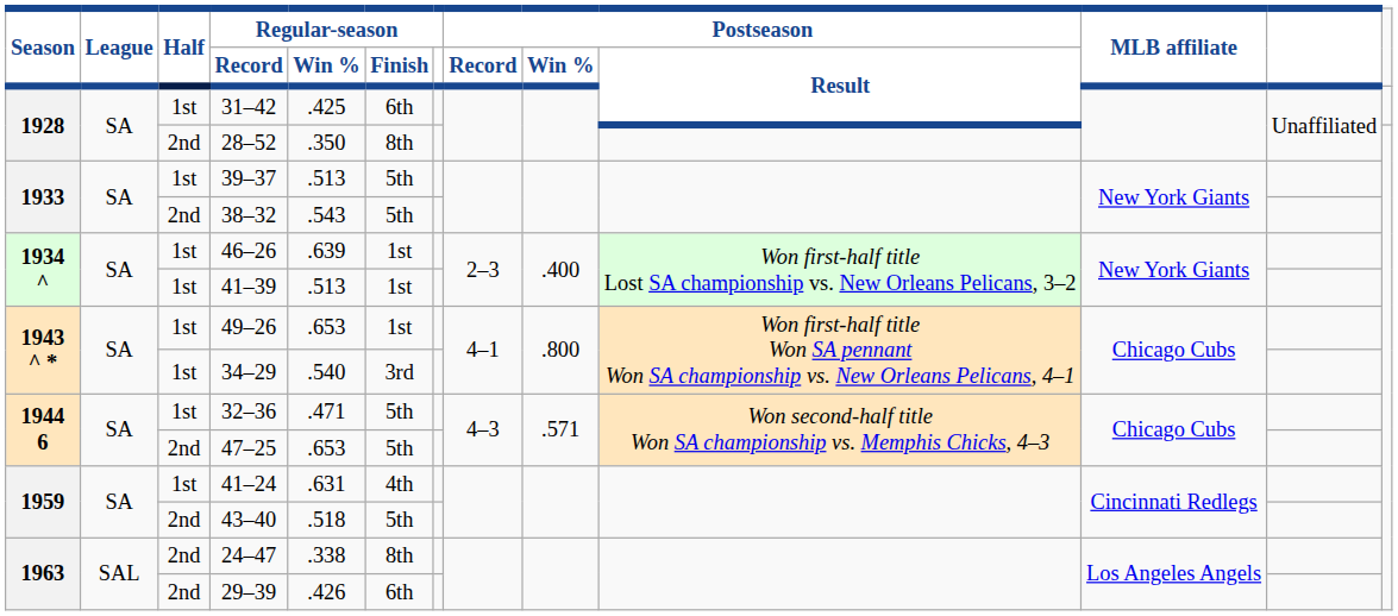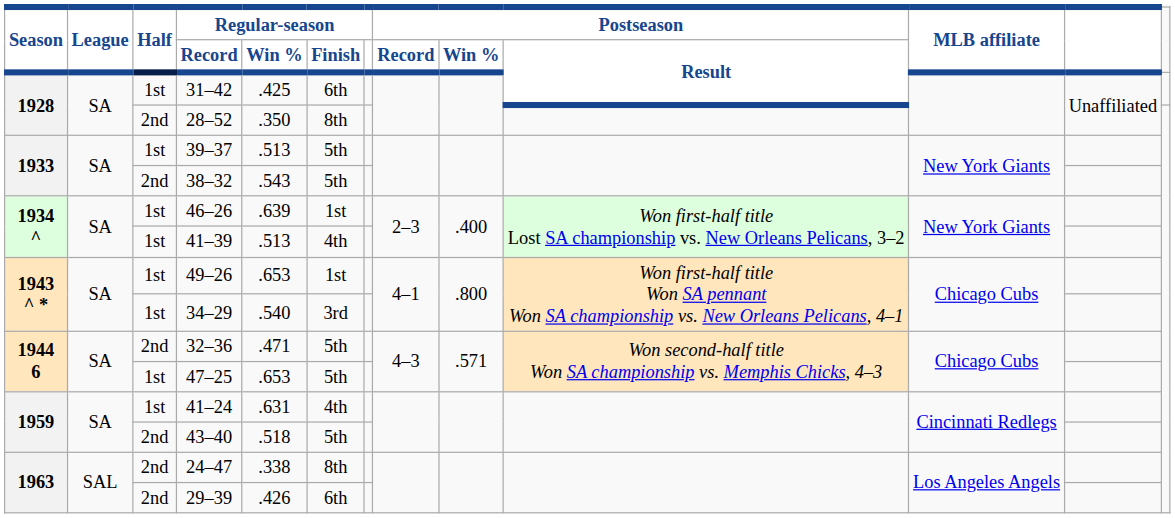41–39 | Regular-season / Finish: 1st -> 4th
32–36 | Half: 1st -> 2nd
47–25 | Half: 2nd -> 1st
